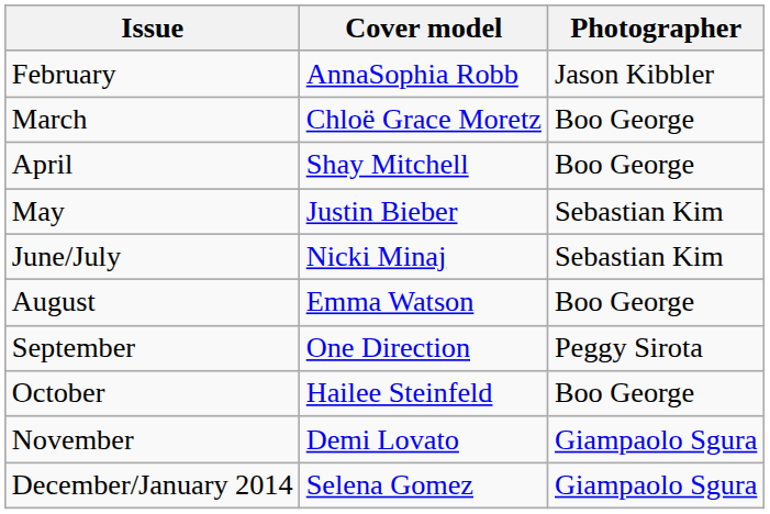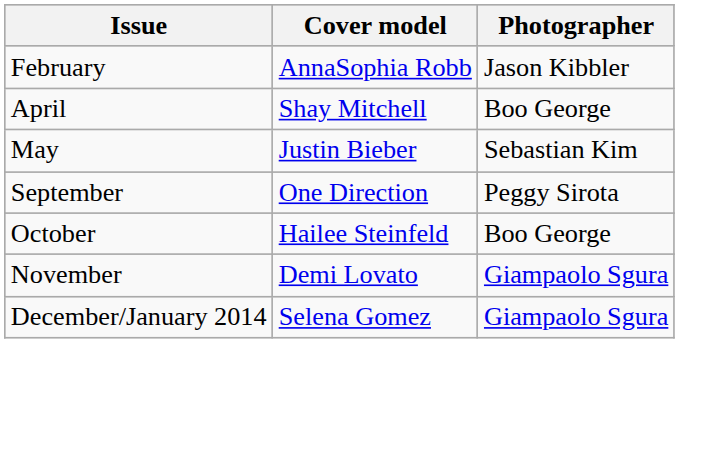- row: March | Chloë Grace Moretz | Boo George
- row: June/July | Nicki Minaj | Sebastian Kim
- row: August | Emma Watson | Boo George
